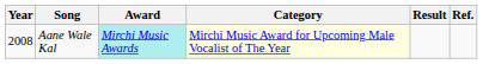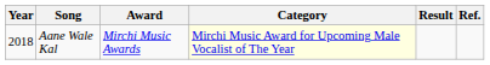Aane Wale Kal | Year: 2008 -> 2018
Aane Wale Kal | Award: paleturquoise background -> no background
